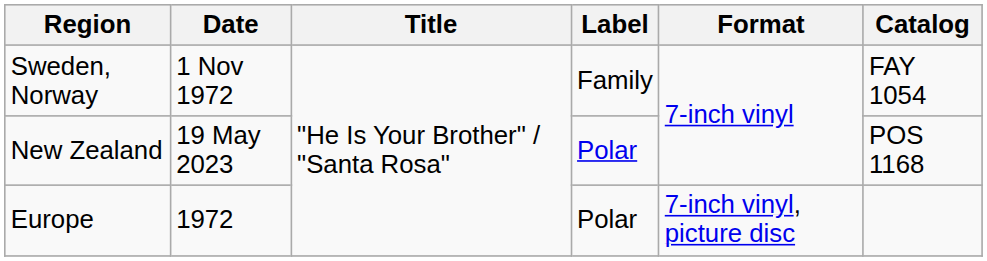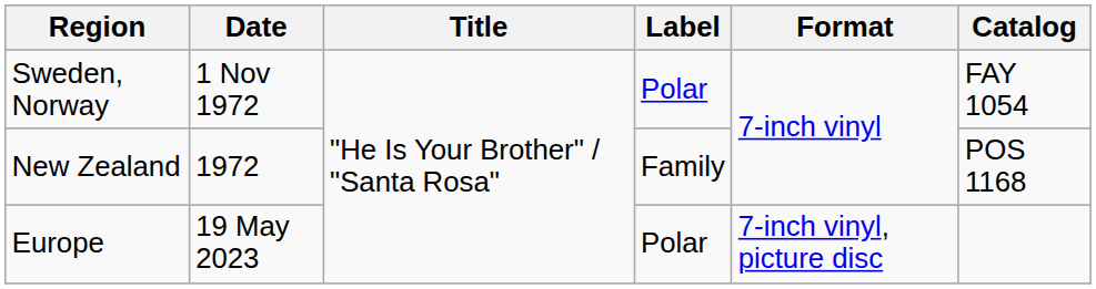Sweden, Norway | Label: Family -> Polar
New Zealand | Date: 19 May 2023 -> 1972
New Zealand | Label: Polar -> Family
Europe | Date: 1972 -> 19 May 2023
